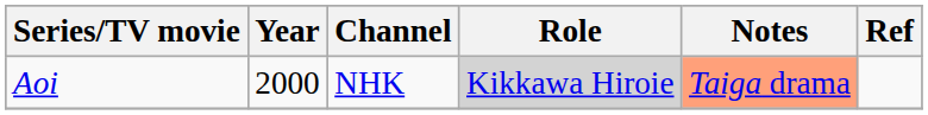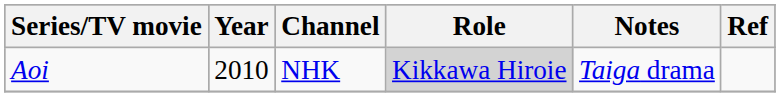Aoi | Year: 2000 -> 2010
Aoi | Notes: lightsalmon background -> no background
